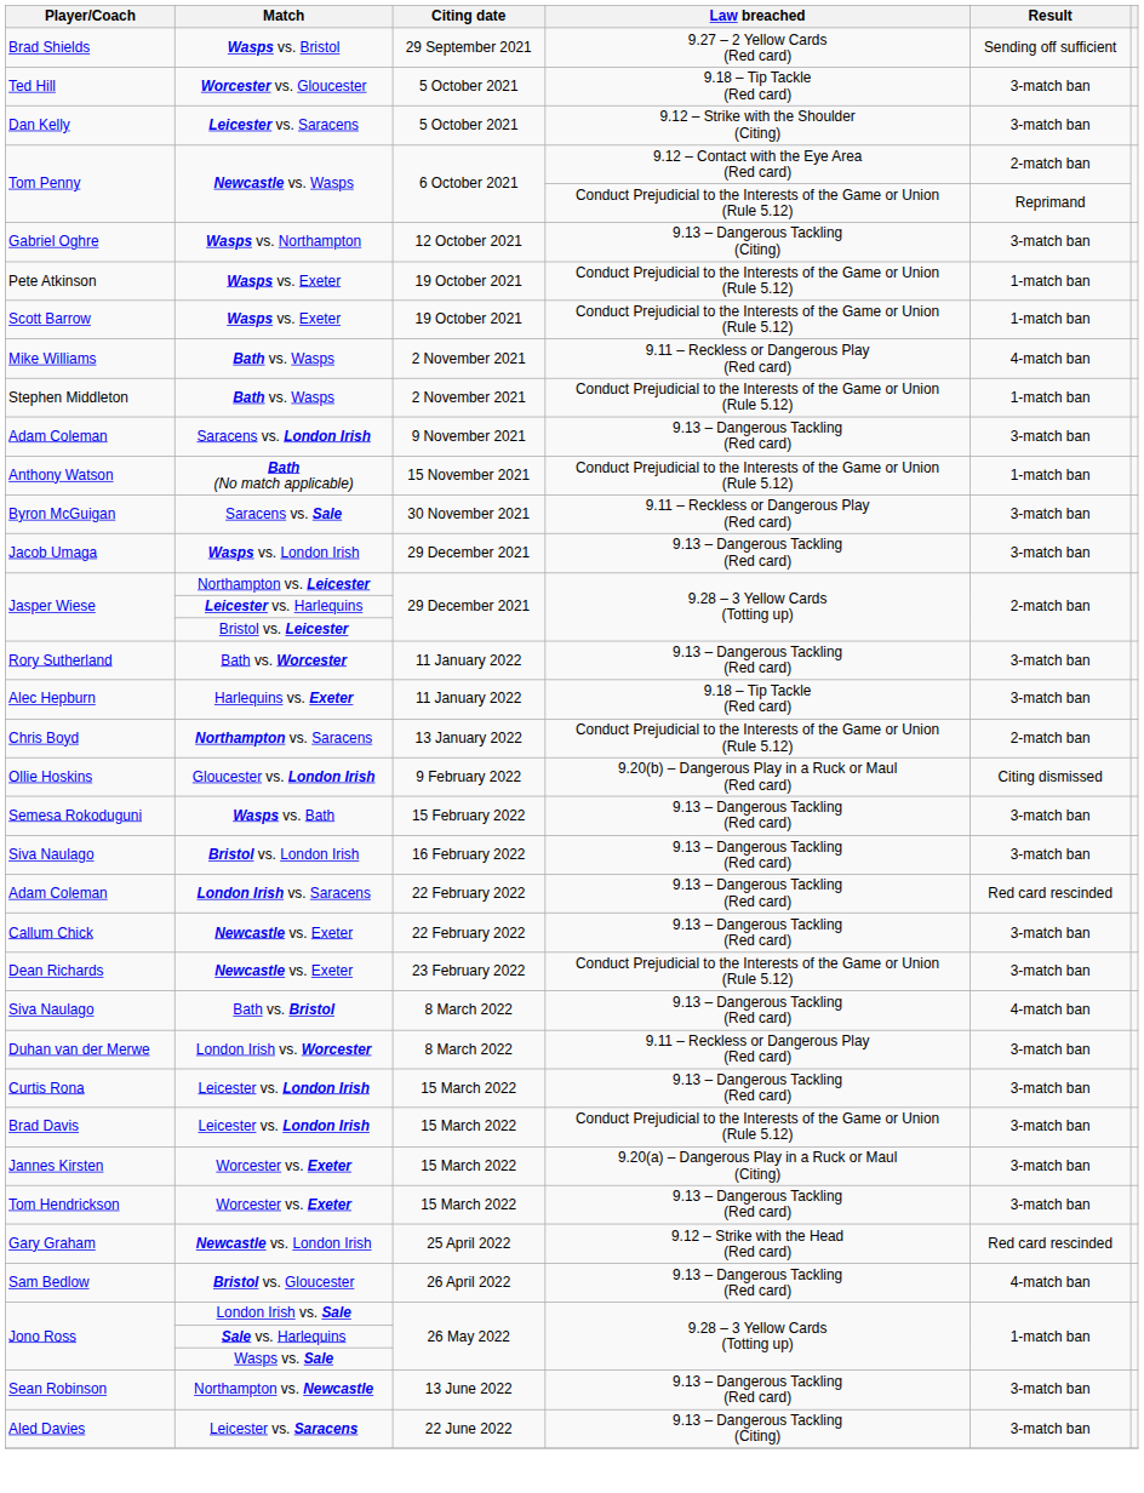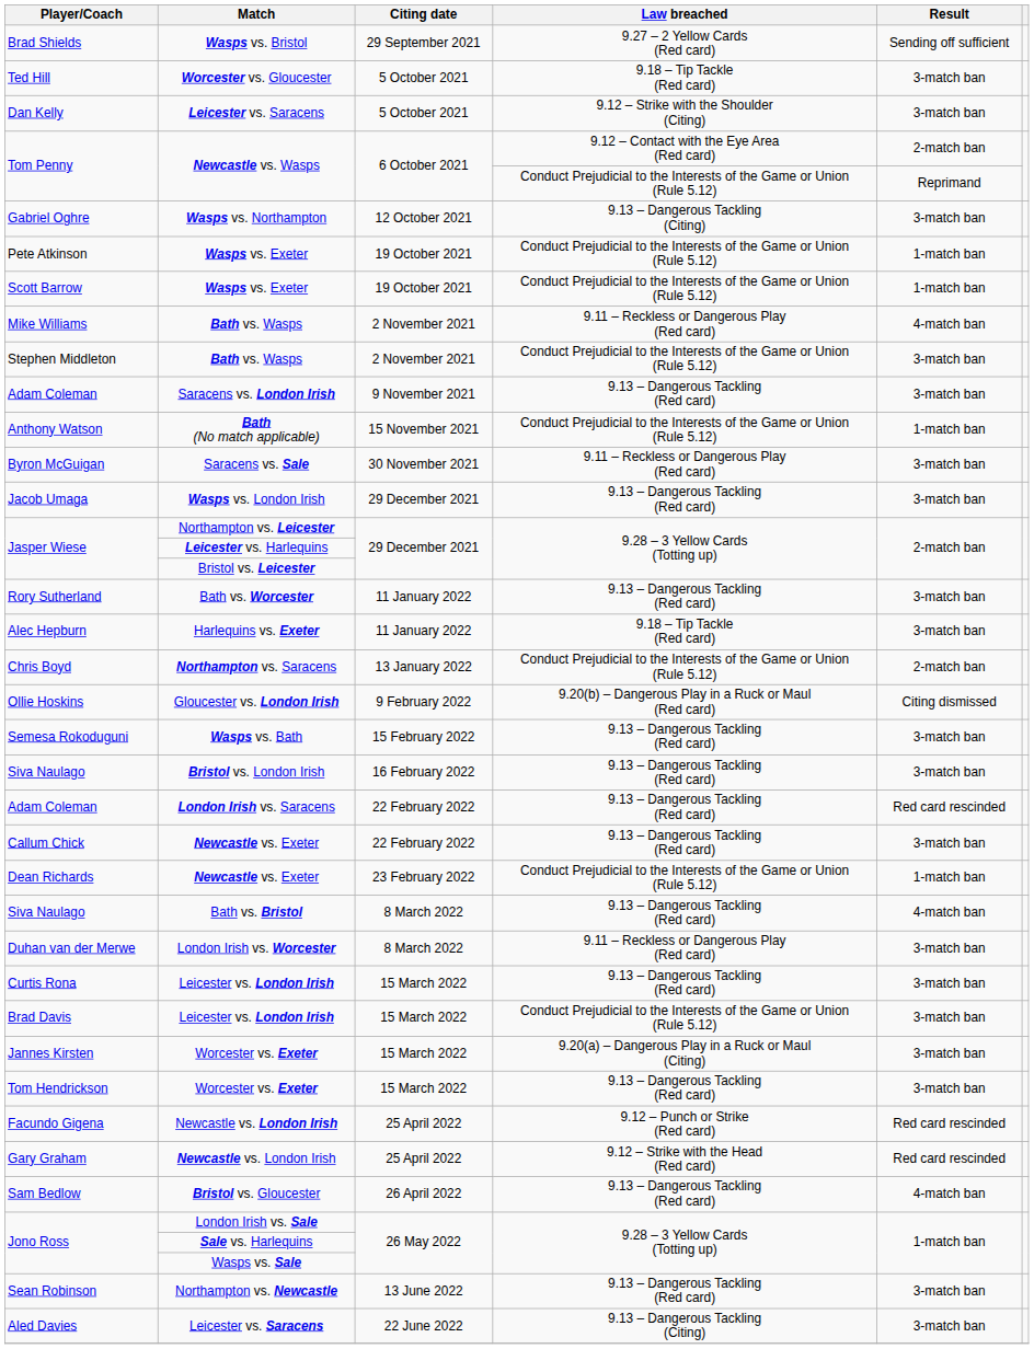Stephen Middleton | Result: 1-match ban -> 3-match ban
Dean Richards | Result: 3-match ban -> 1-match ban
+ row: Facundo Gigena | Newcastle vs. London Irish | 25 April 2022 | 9.12 – Punch or Strike (Red card) | Red card rescinded
